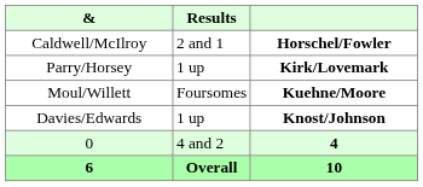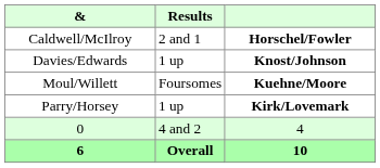rows swapped: Davies/Edwards <-> Parry/Horsey
0 | column 3: bold -> normal
